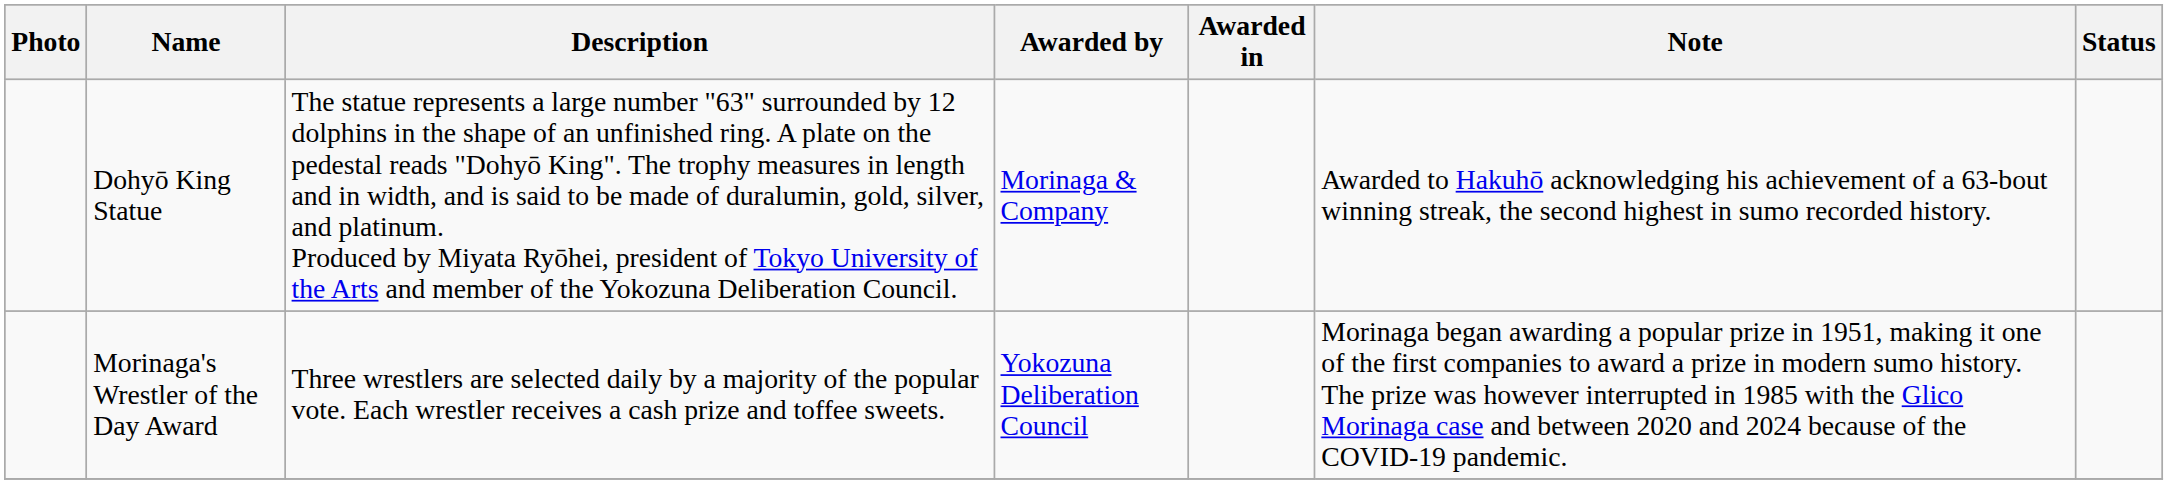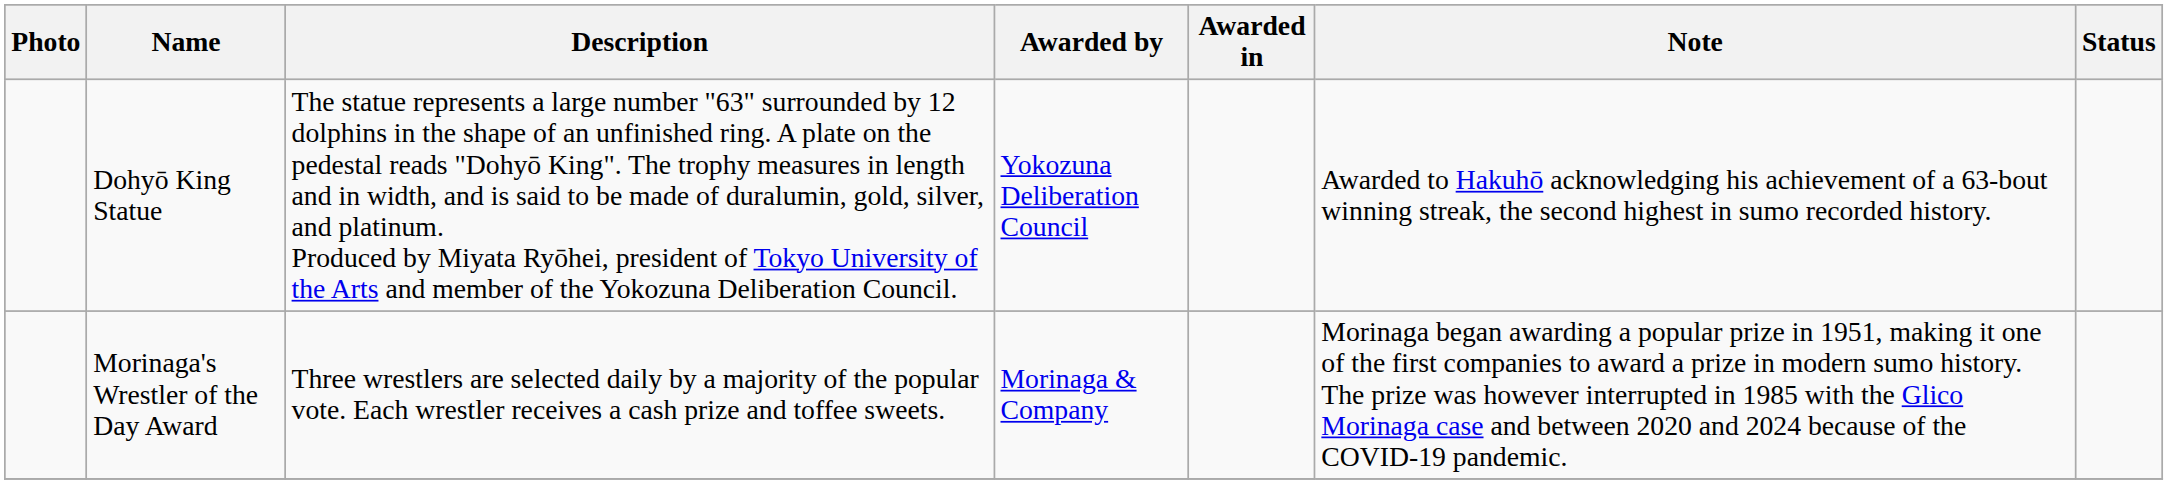Dohyō King Statue | Awarded by: Morinaga & Company -> Yokozuna Deliberation Council
Morinaga's Wrestler of the Day Award | Awarded by: Yokozuna Deliberation Council -> Morinaga & Company
